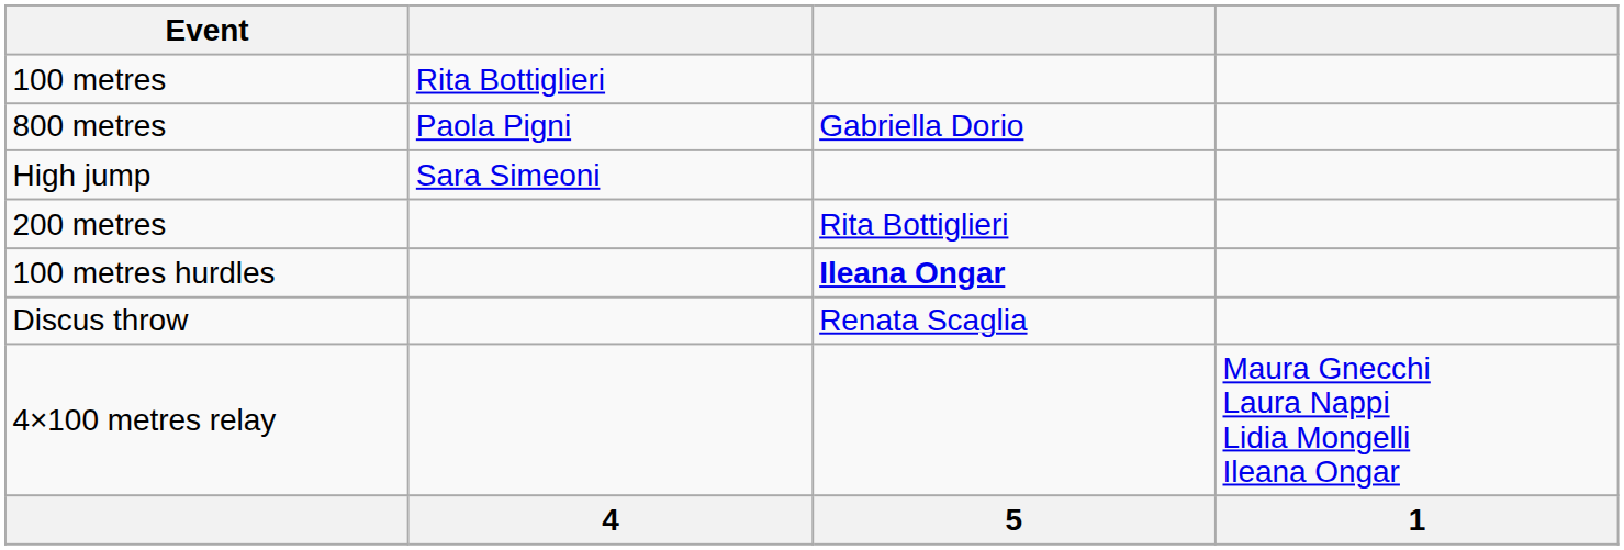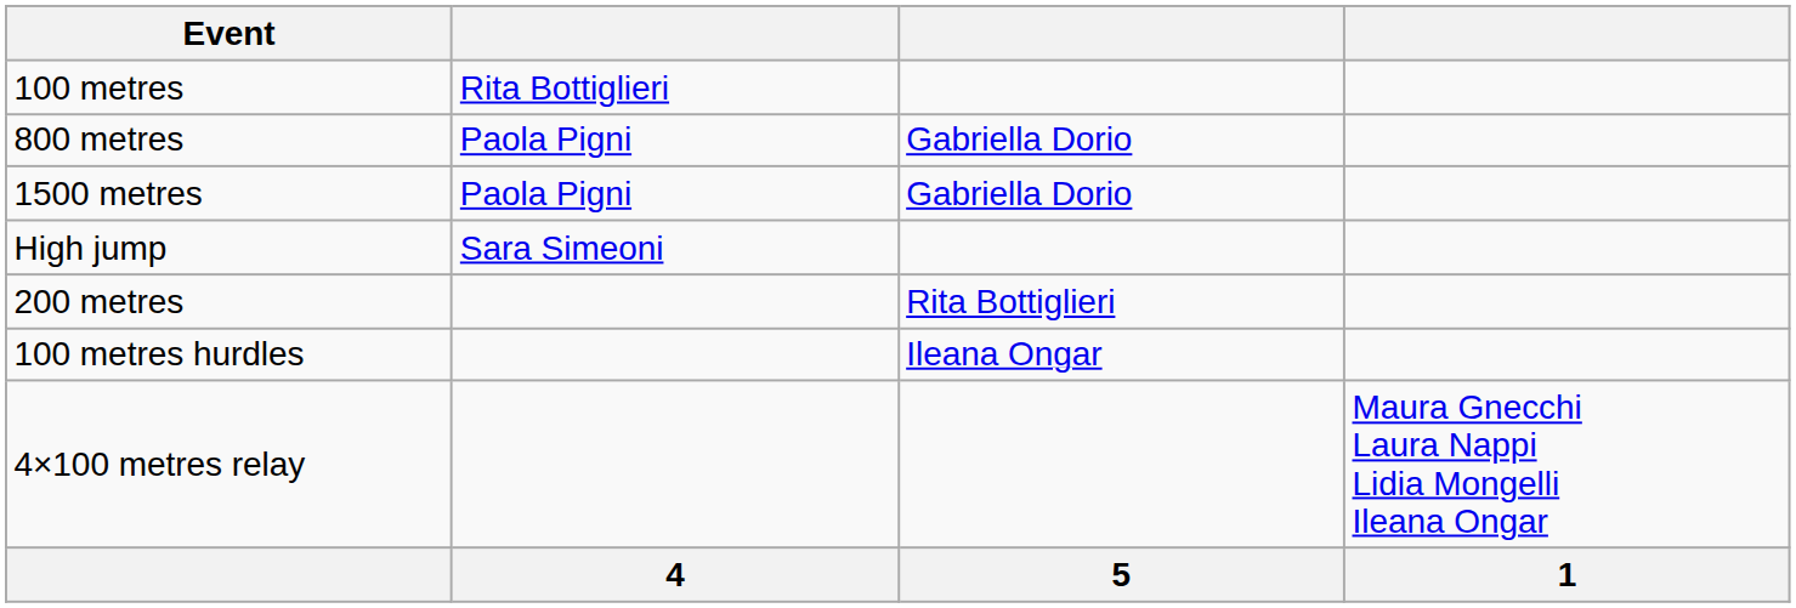+ row: 1500 metres | Paola Pigni | Gabriella Dorio
100 metres hurdles | column 3: bold -> normal
- row: Discus throw | Renata Scaglia
